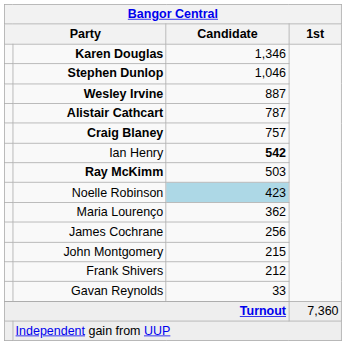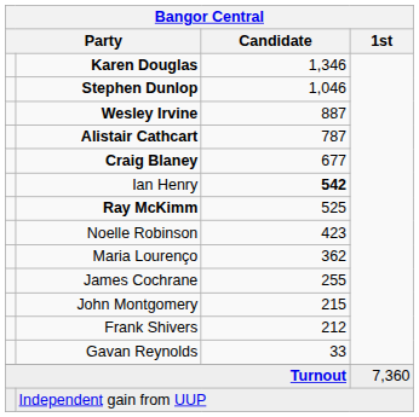Craig Blaney | Bangor Central / Candidate: 757 -> 677
Ray McKimm | Bangor Central / Candidate: 503 -> 525
Noelle Robinson | Bangor Central / Candidate: lightblue background -> no background
James Cochrane | Bangor Central / Candidate: 256 -> 255
